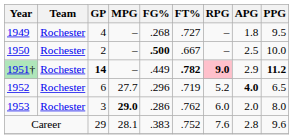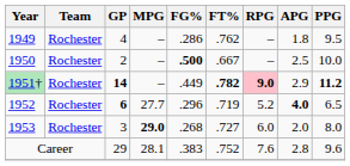1949 | FG%: .268 -> .286
1949 | FT%: .727 -> .762
1952 | GP: normal -> bold
1953 | FG%: .286 -> .268
1953 | FT%: .762 -> .727
